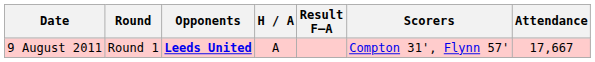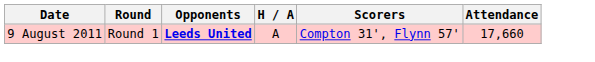- column: Result F–A
9 August 2011 | Attendance: 17,667 -> 17,660
